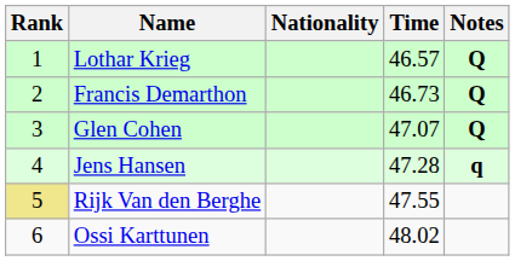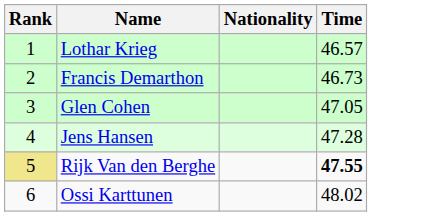- column: Notes | Q | Q | Q | q
Glen Cohen | Time: 47.07 -> 47.05
Rijk Van den Berghe | Time: normal -> bold
